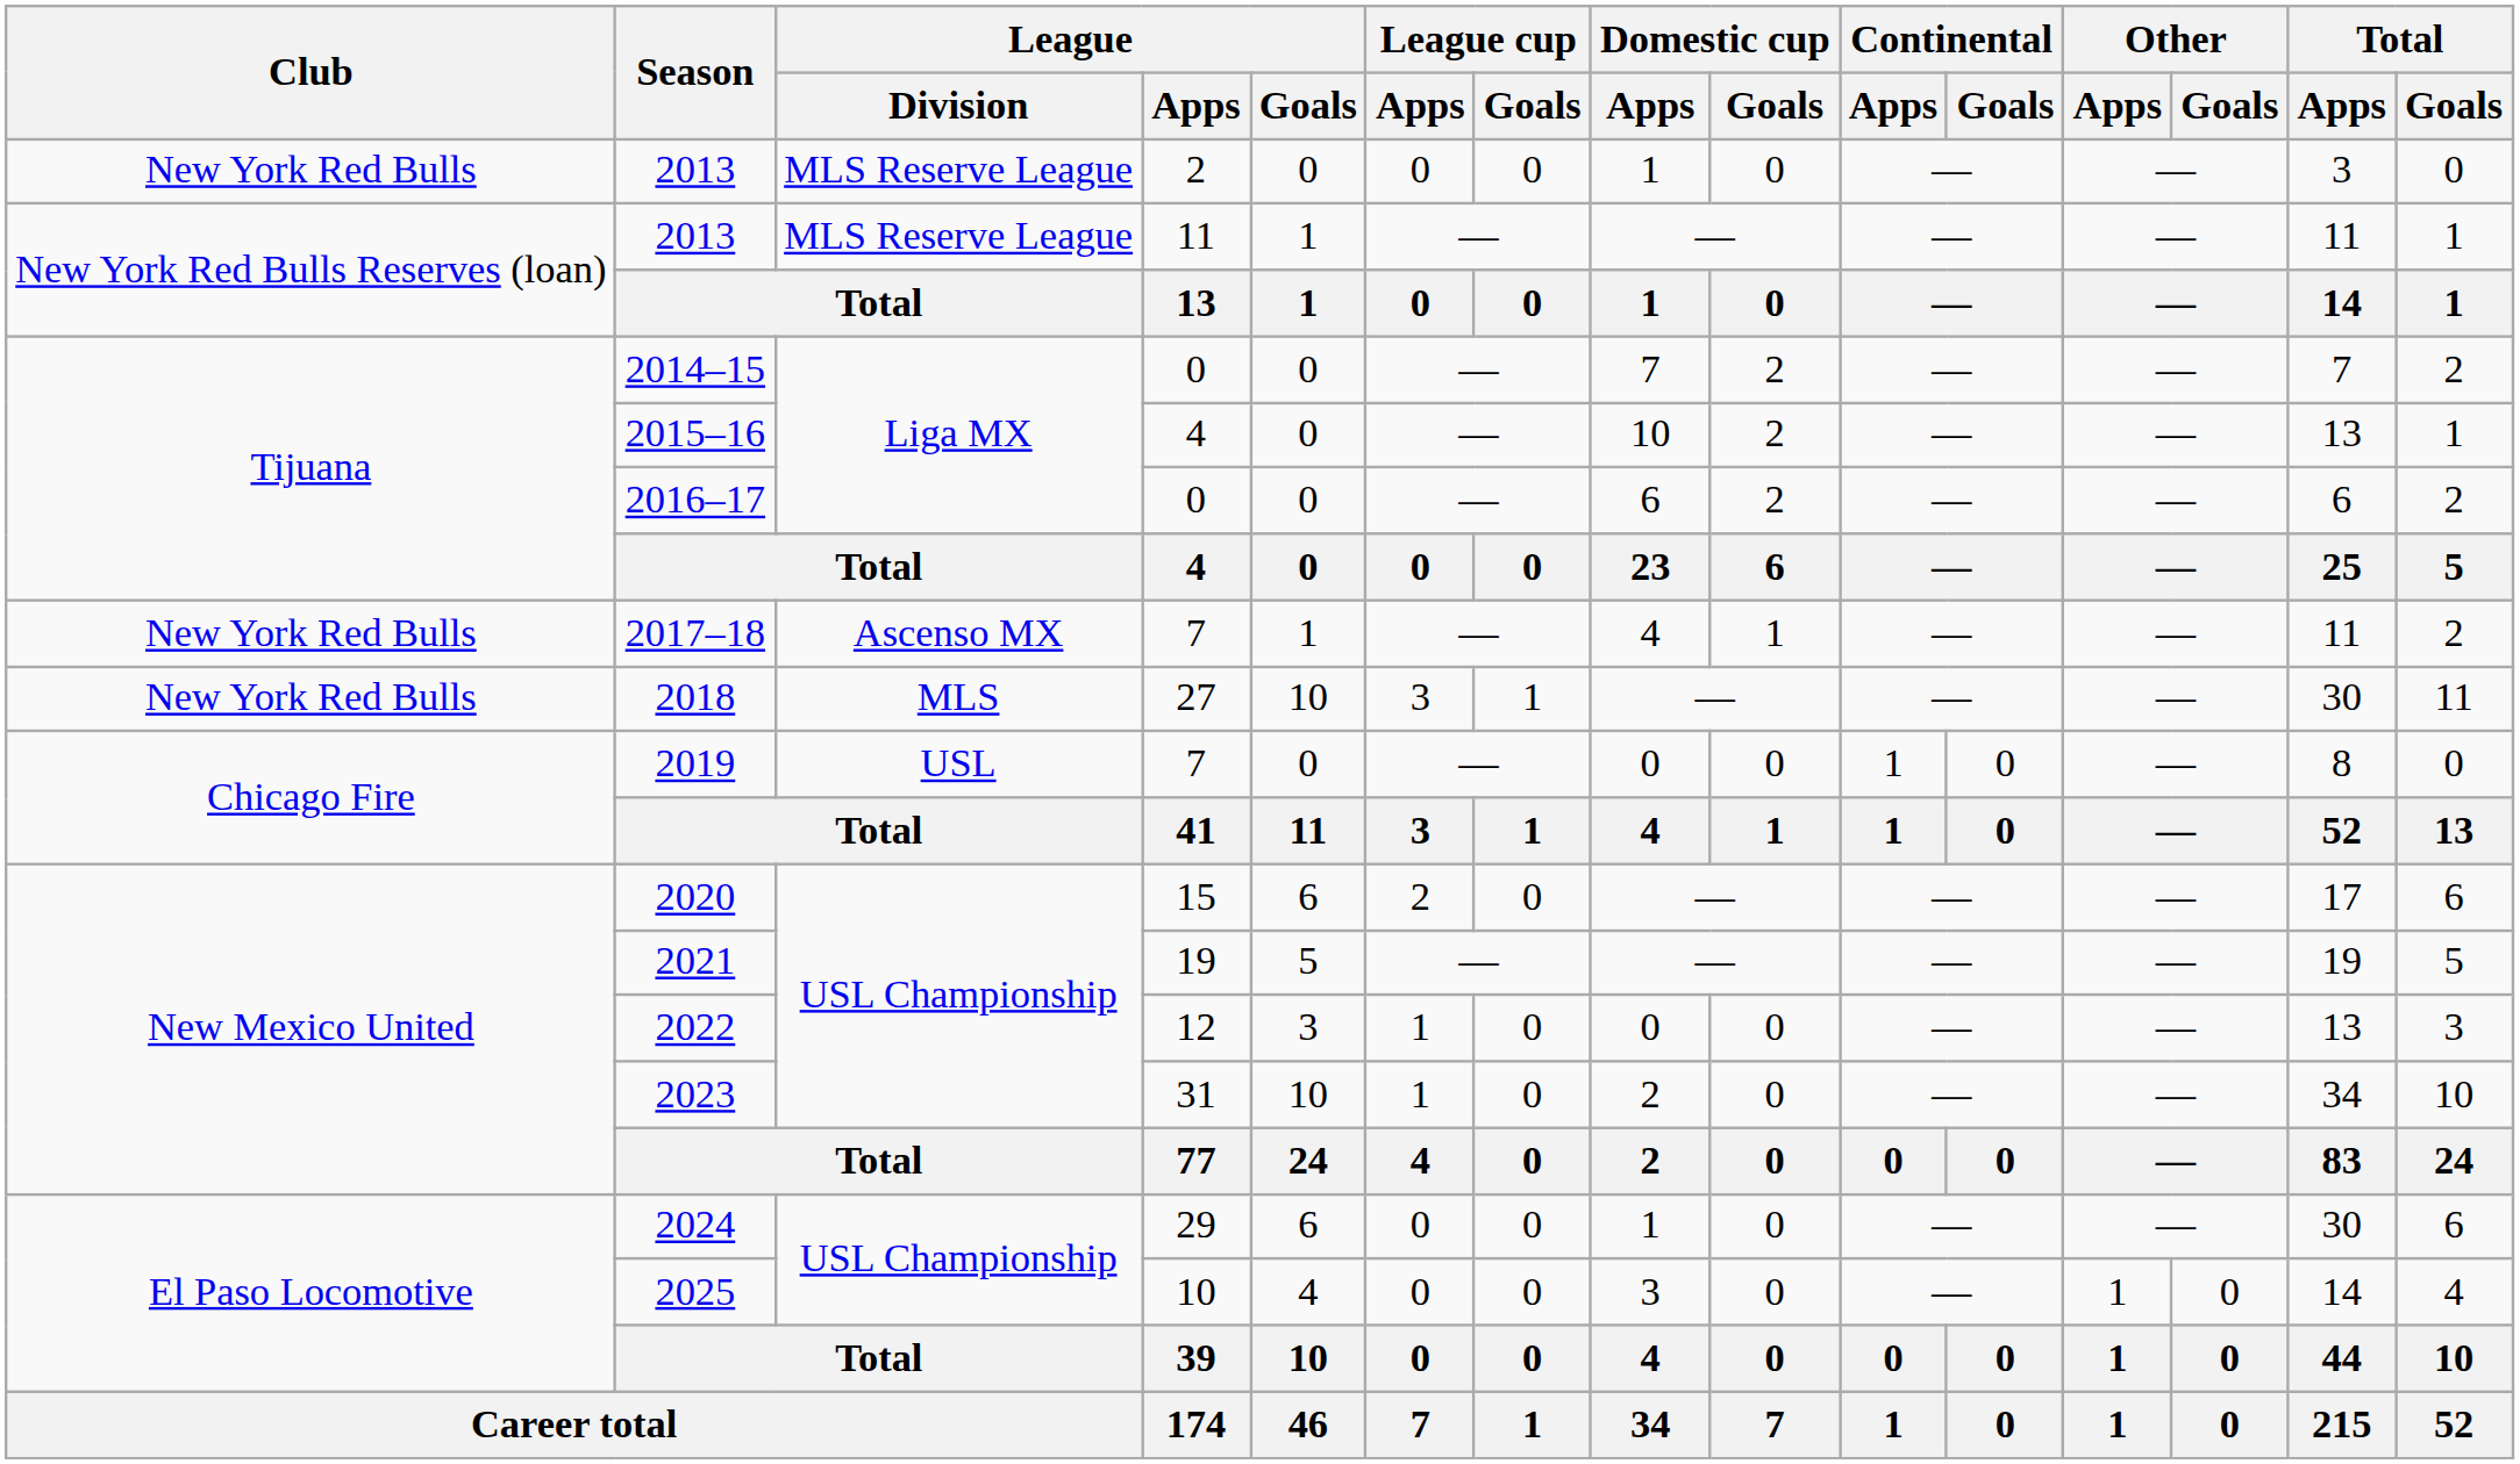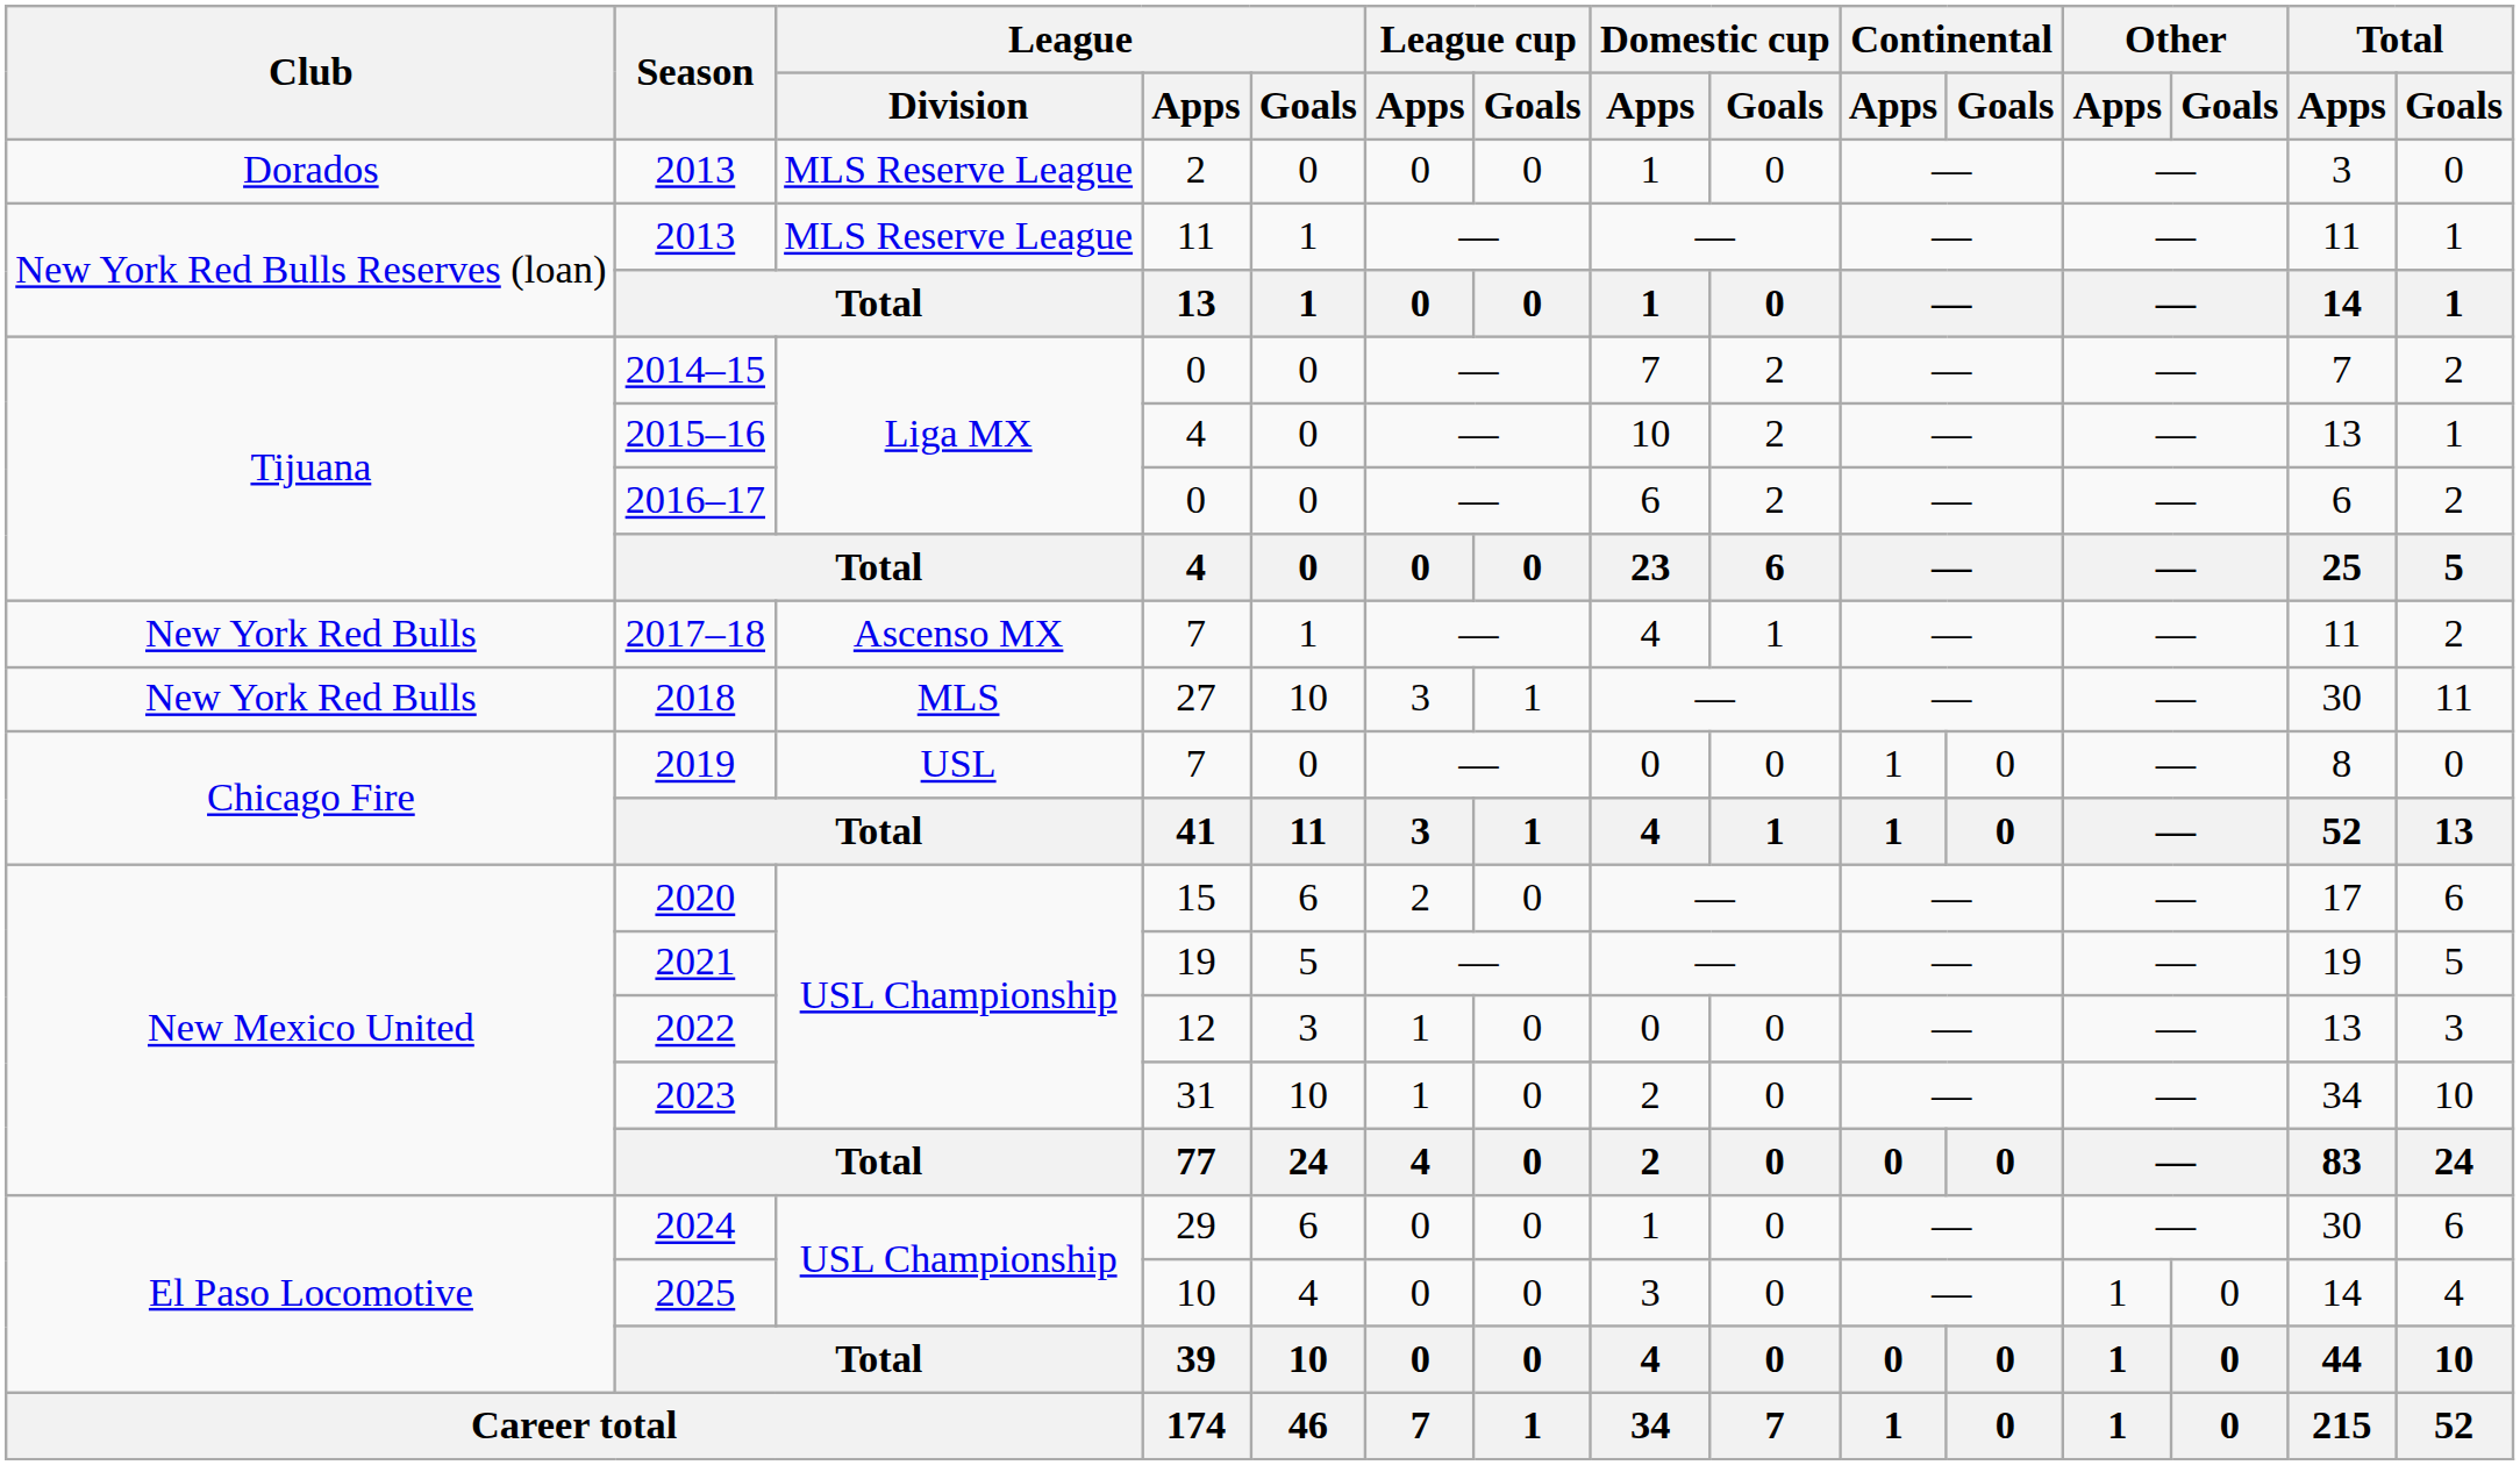2013 / 2 | Club: New York Red Bulls -> Dorados
